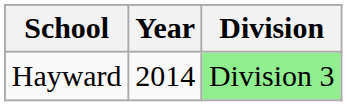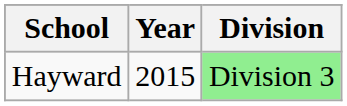Hayward | Year: 2014 -> 2015
